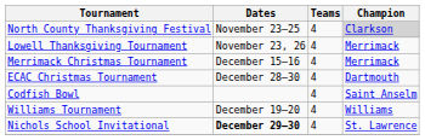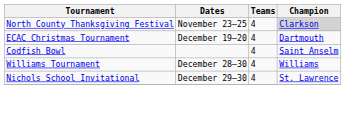- row: Lowell Thanksgiving Tournament | November 23, 26 | 4 | Merrimack
- row: Merrimack Christmas Tournament | December 15–16 | 4 | Merrimack
ECAC Christmas Tournament | Dates: December 28–30 -> December 19–20
Williams Tournament | Dates: December 19–20 -> December 28–30
Nichols School Invitational | Dates: bold -> normal
